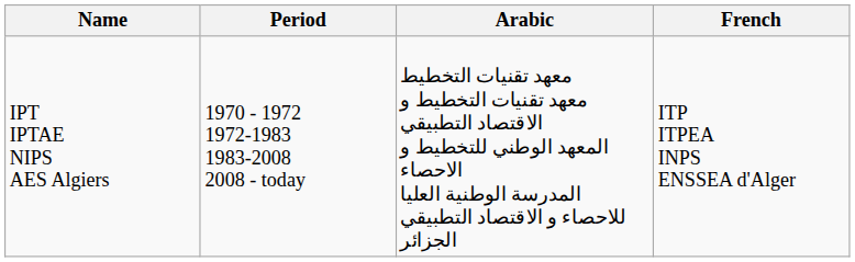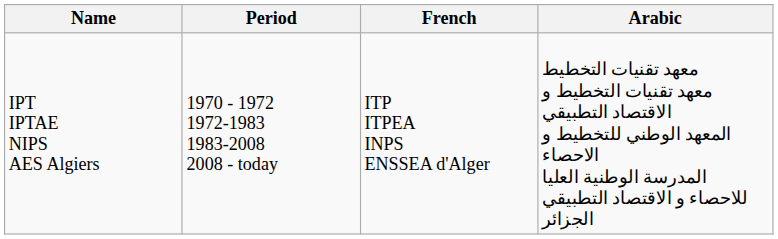columns swapped: French <-> Arabic
